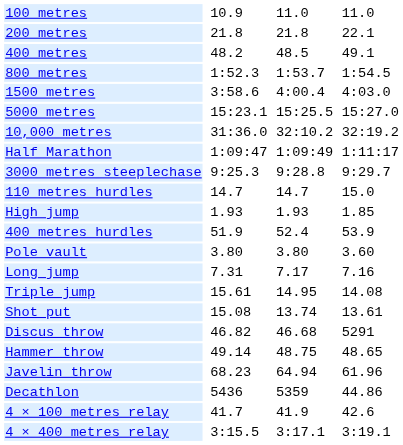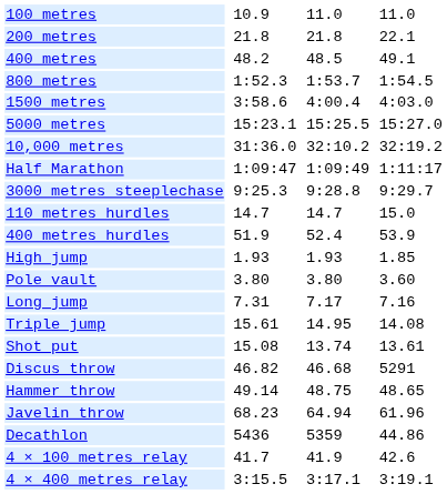rows swapped: 400 metres hurdles <-> High jump
